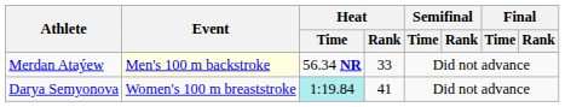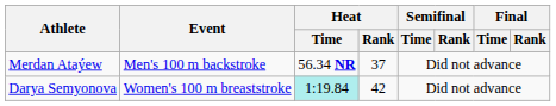Merdan Ataýew | Event: lightyellow background -> no background
Merdan Ataýew | Heat / Rank: 33 -> 37
Darya Semyonova | Heat / Rank: 41 -> 42
